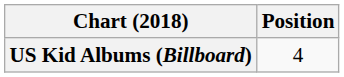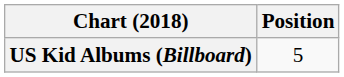US Kid Albums (Billboard) | Position: 4 -> 5
